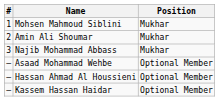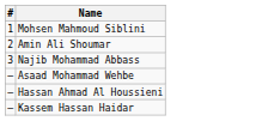- column: Position | Mukhar | Mukhar | Mukhar | Optional Member | Optional Member | Optional Member
